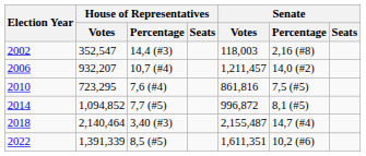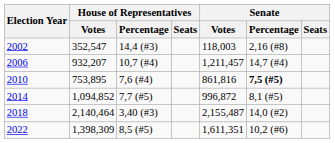2006 | Senate / Percentage: 14,0 (#2) -> 14,7 (#4)
2010 | House of Representatives / Votes: 723,295 -> 753,895
2010 | Senate / Percentage: normal -> bold
2018 | Senate / Percentage: 14,7 (#4) -> 14,0 (#2)
2022 | House of Representatives / Votes: 1,391,339 -> 1,398,309
